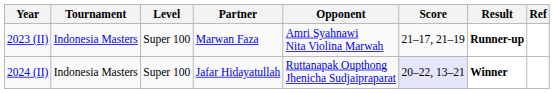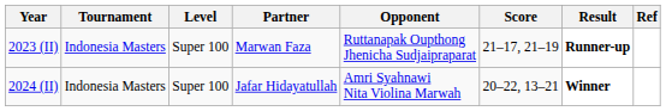2023 (II) | Opponent: Amri Syahnawi Nita Violina Marwah -> Ruttanapak Oupthong Jhenicha Sudjaipraparat
2024 (II) | Opponent: Ruttanapak Oupthong Jhenicha Sudjaipraparat -> Amri Syahnawi Nita Violina Marwah
2024 (II) | Score: lavender background -> no background
